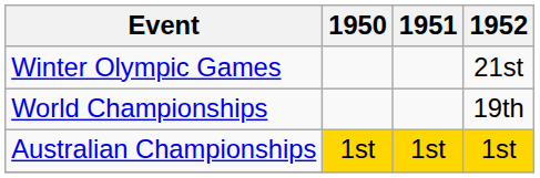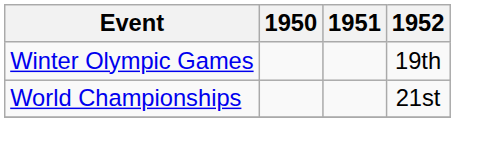Winter Olympic Games | 1952: 21st -> 19th
World Championships | 1952: 19th -> 21st
- row: Australian Championships | 1st | 1st | 1st
